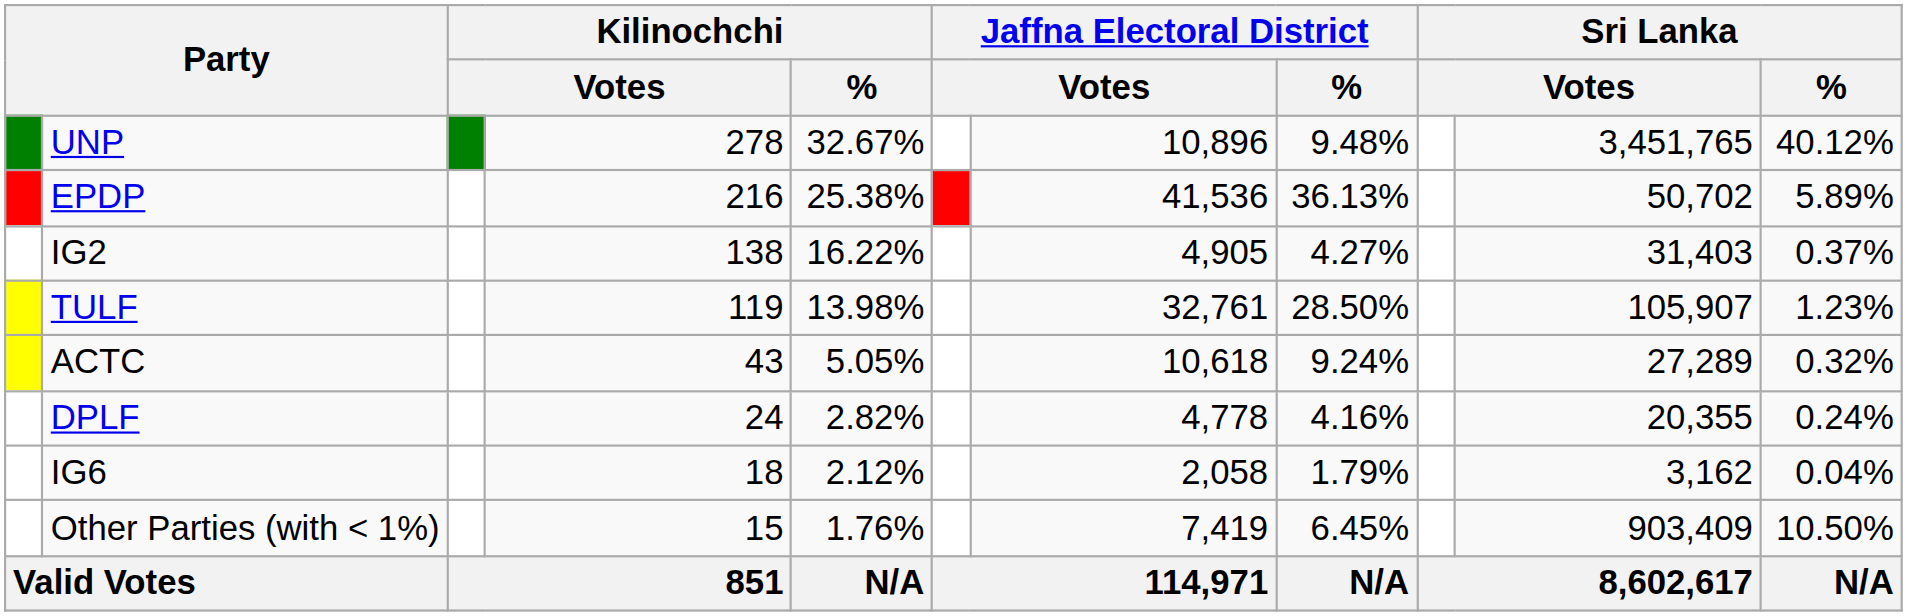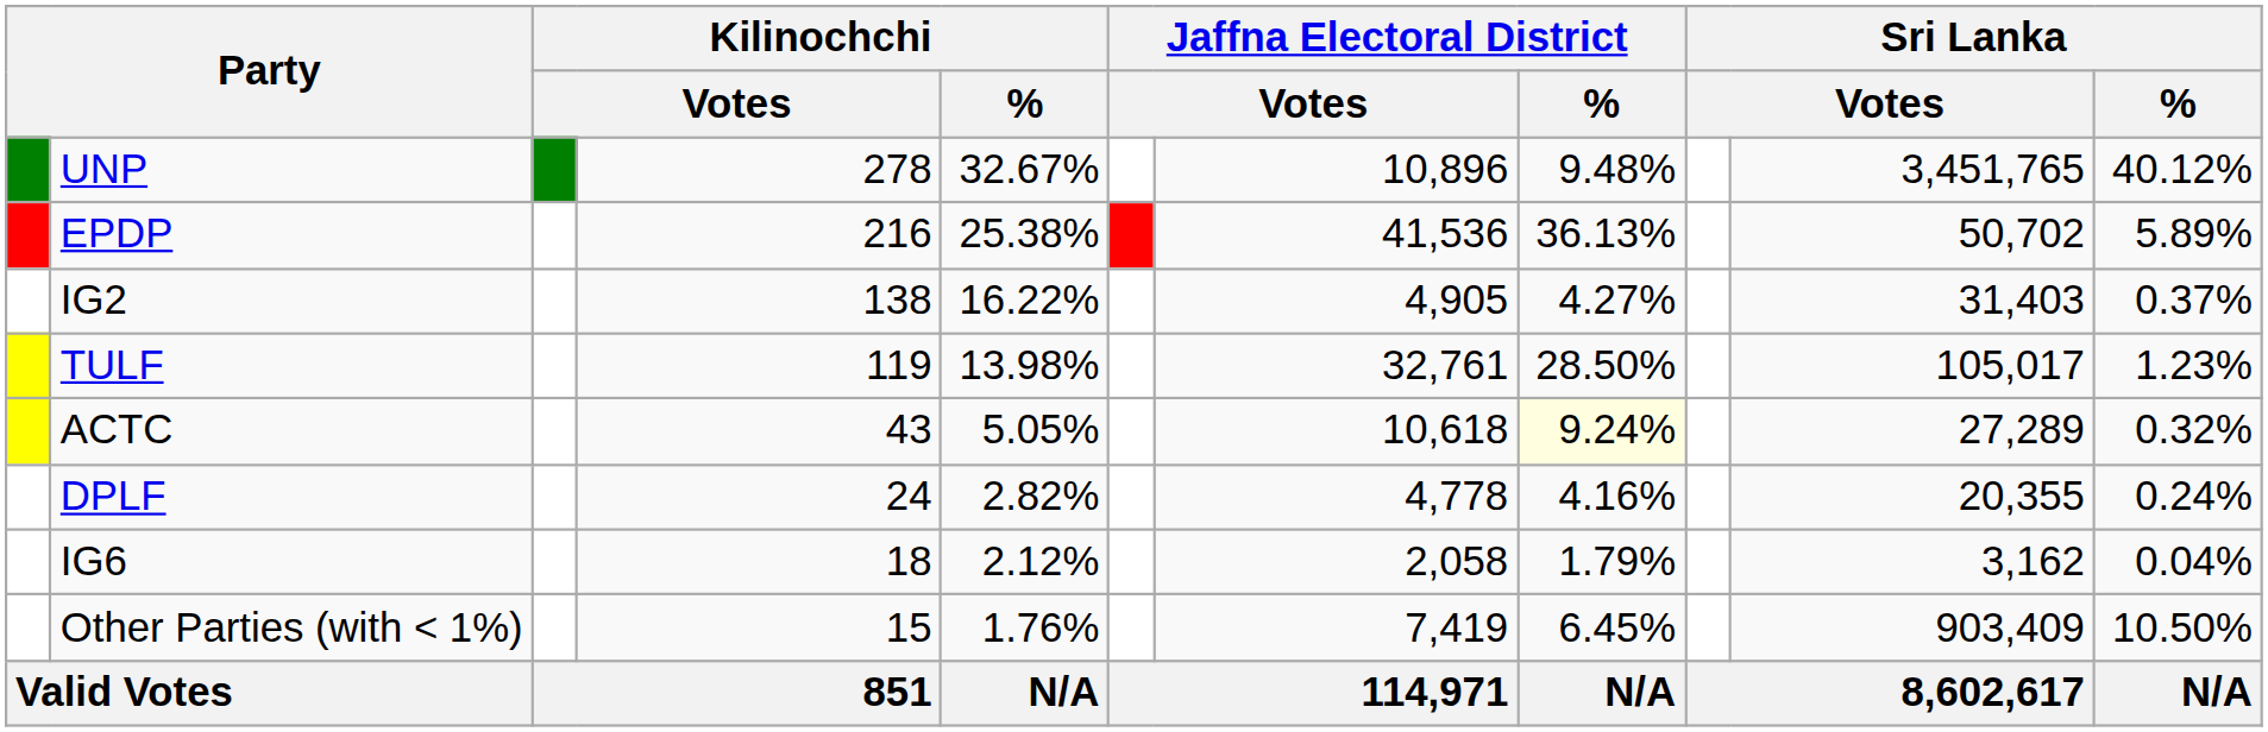TULF | column 10: 105,907 -> 105,017
ACTC | Jaffna Electoral District / %: no background -> lightyellow background
